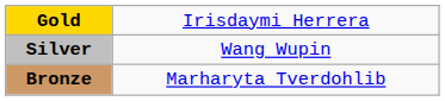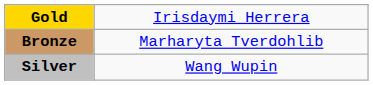rows swapped: Silver <-> Bronze
